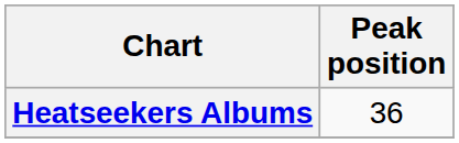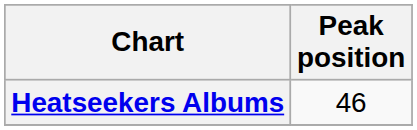Heatseekers Albums | Peak position: 36 -> 46
